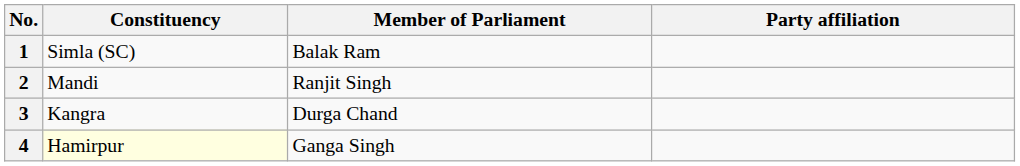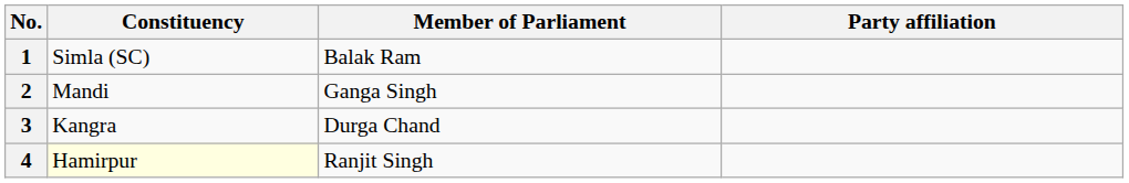2 | Member of Parliament: Ranjit Singh -> Ganga Singh
4 | Member of Parliament: Ganga Singh -> Ranjit Singh
